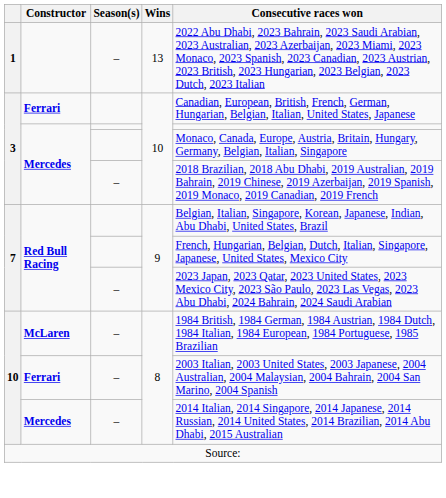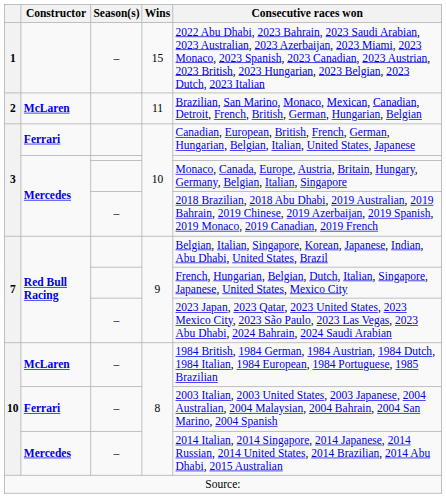1 | Wins: 13 -> 15
+ row: 2 | McLaren | 11 | Brazilian, San Marino, Monaco, Mexican, Canadian, Detroit, French, British, German, Hungarian, Belgian
